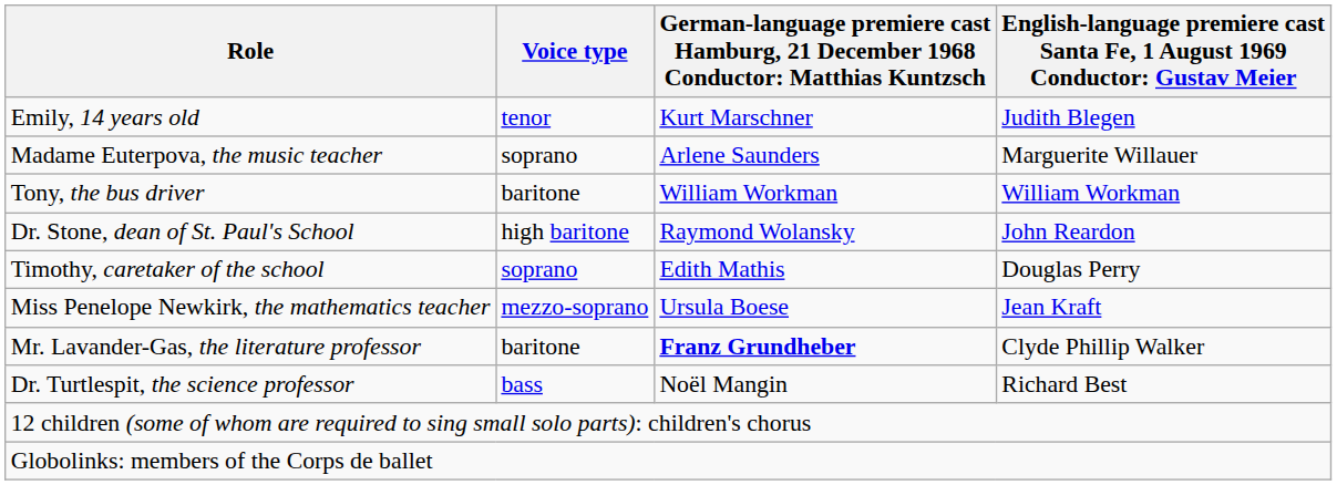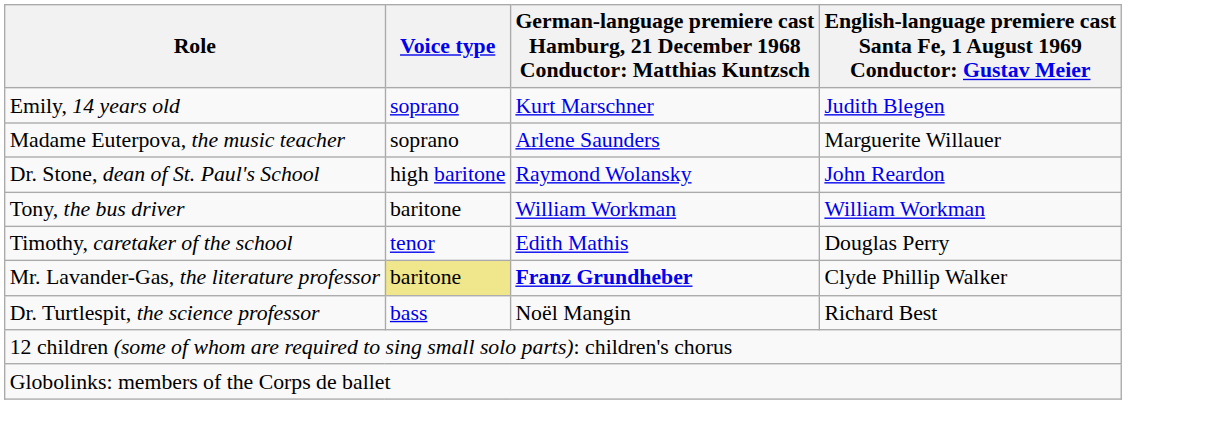Emily, 14 years old | Voice type: tenor -> soprano
rows swapped: Dr. Stone, dean of St. Paul's School <-> Tony, the bus driver
Timothy, caretaker of the school | Voice type: soprano -> tenor
- row: Miss Penelope Newkirk, the mathematics teacher | mezzo-soprano | Ursula Boese | Jean Kraft
Mr. Lavander-Gas, the literature professor | Voice type: no background -> khaki background
